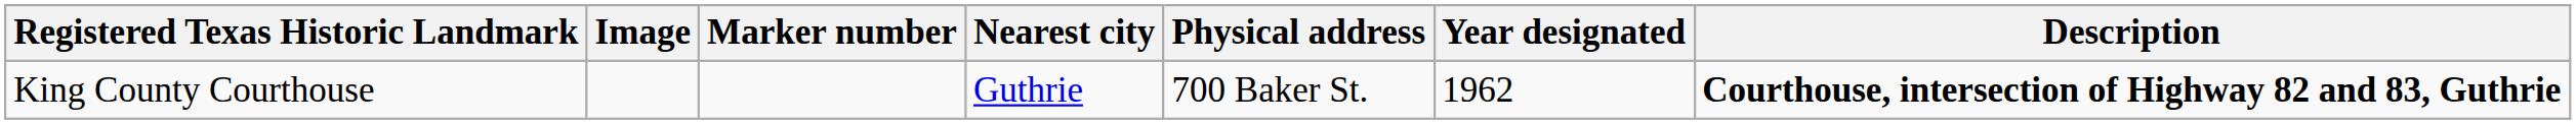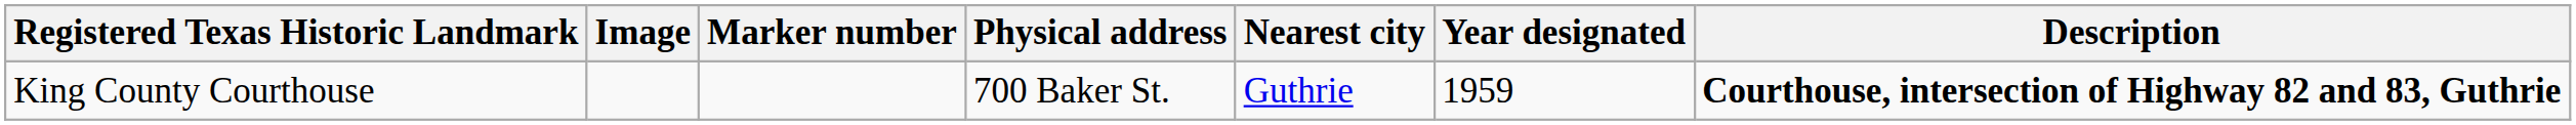columns swapped: Physical address <-> Nearest city
King County Courthouse | Year designated: 1962 -> 1959
